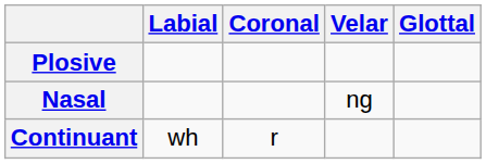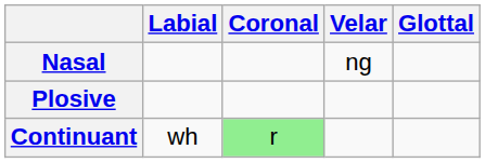rows swapped: Nasal <-> Plosive
Continuant | Coronal: no background -> lightgreen background
